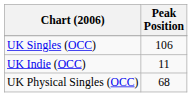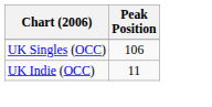- row: UK Physical Singles (OCC) | 68
